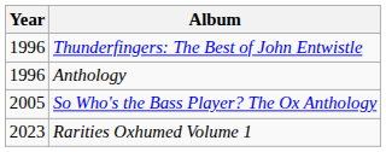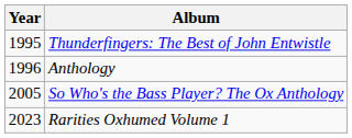Thunderfingers: The Best of John Entwistle | Year: 1996 -> 1995
